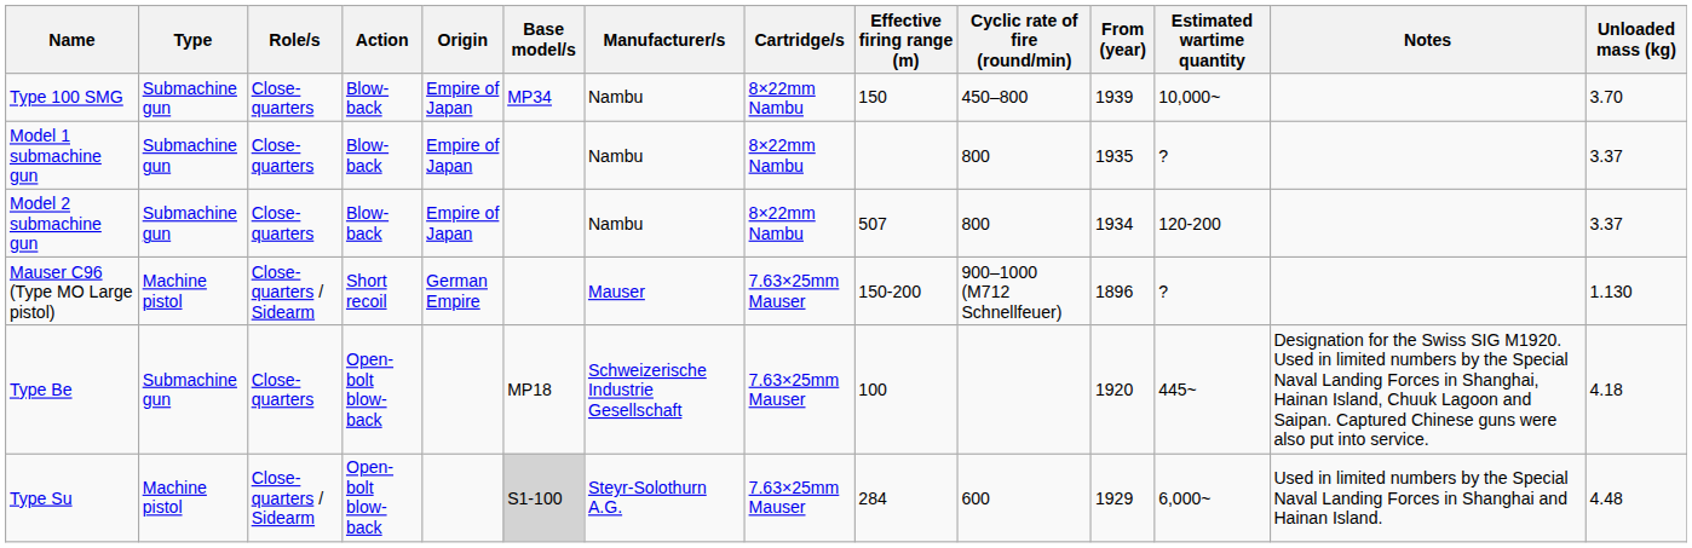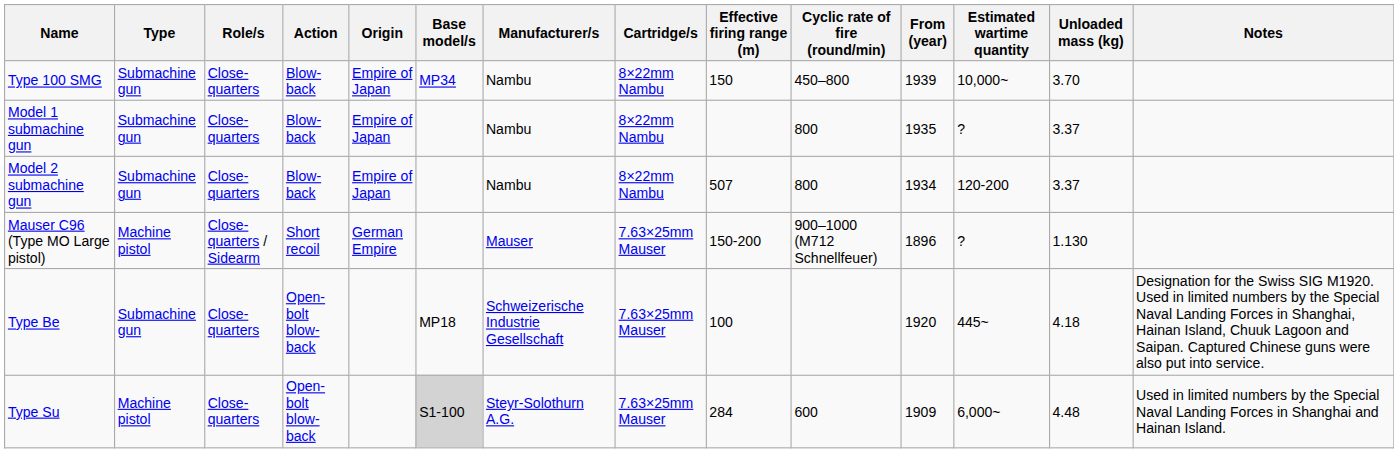columns swapped: Unloaded mass (kg) <-> Notes
Type Su | Role/s: Close-quarters / Sidearm -> Close-quarters
Type Su | From (year): 1929 -> 1909
